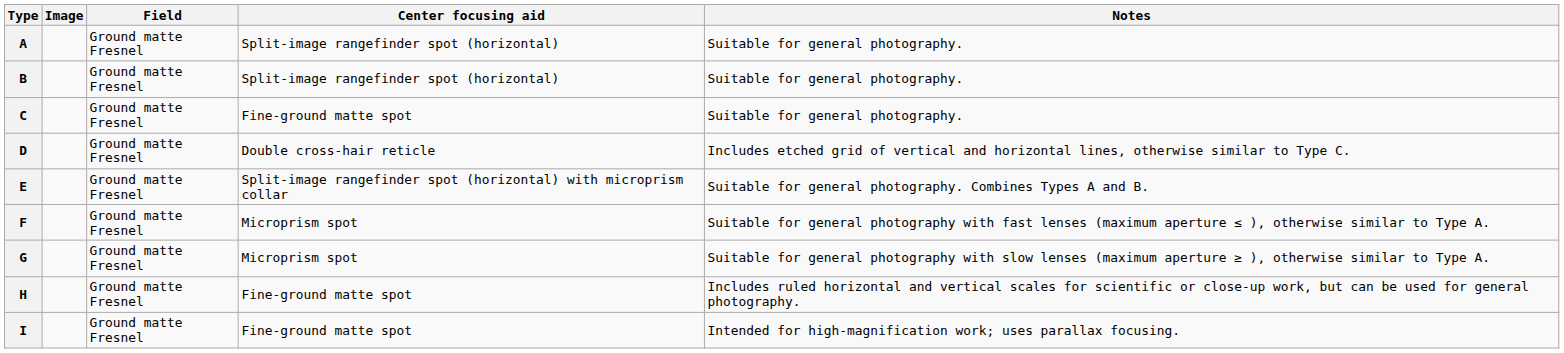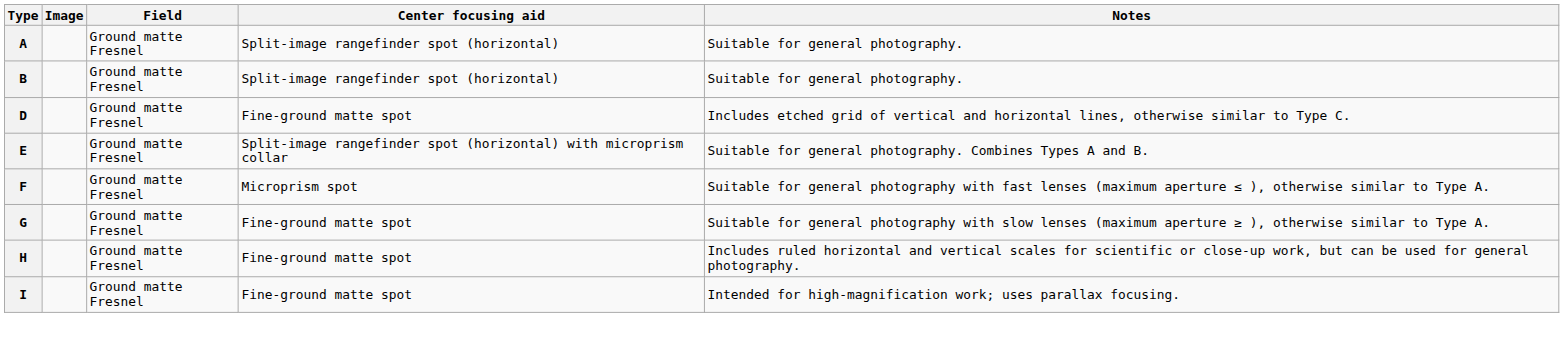- row: C | Ground matte Fresnel | Fine-ground matte spot | Suitable for general photography.
D | Center focusing aid: Double cross-hair reticle -> Fine-ground matte spot
G | Center focusing aid: Microprism spot -> Fine-ground matte spot
